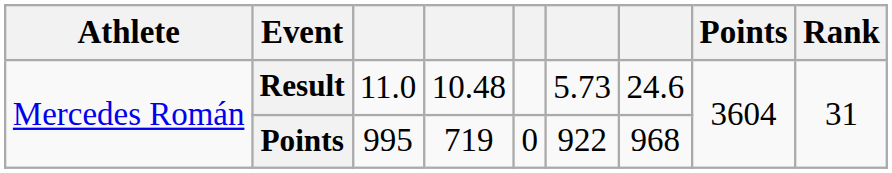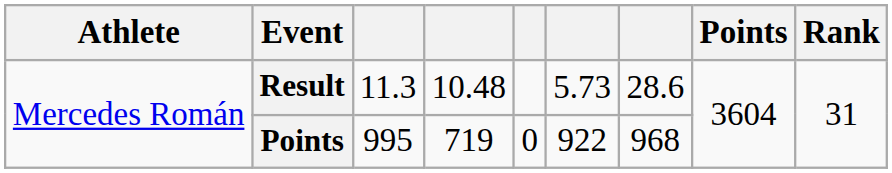Result | column 3: 11.0 -> 11.3
Result | column 7: 24.6 -> 28.6
